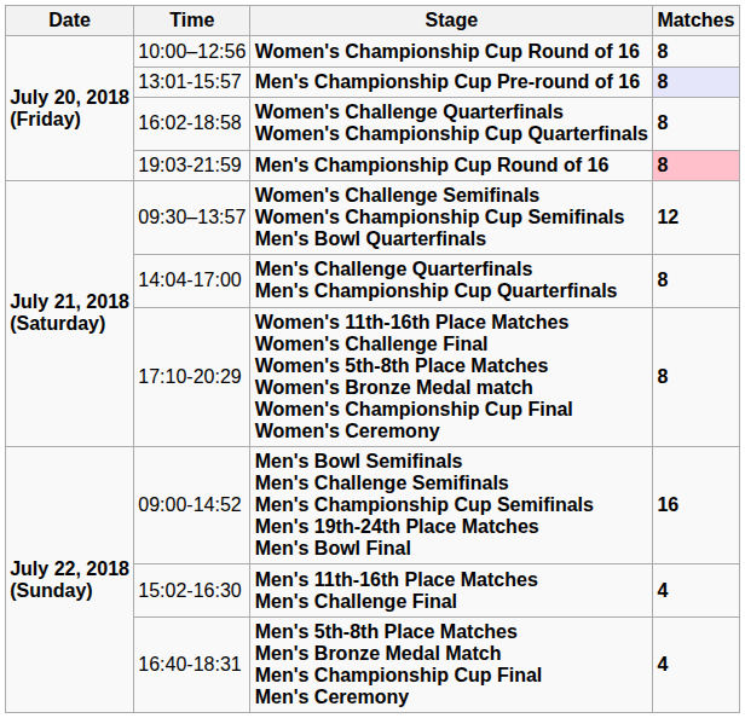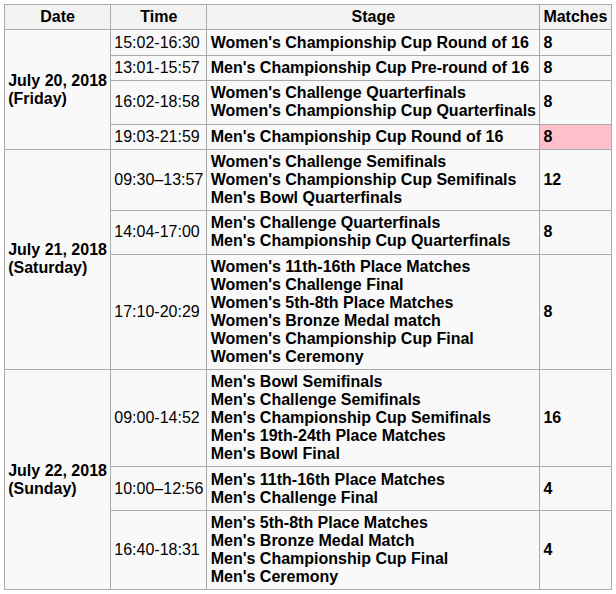Women's Championship Cup Round of 16 | Time: 10:00–12:56 -> 15:02-16:30
Men's Championship Cup Pre-round of 16 | Matches: lavender background -> no background
Men's 11th-16th Place Matches Men's Challenge Final | Time: 15:02-16:30 -> 10:00–12:56
